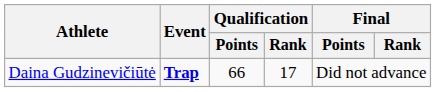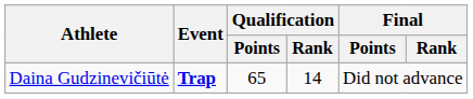Daina Gudzinevičiūtė | Qualification / Points: 66 -> 65
Daina Gudzinevičiūtė | Qualification / Rank: 17 -> 14
